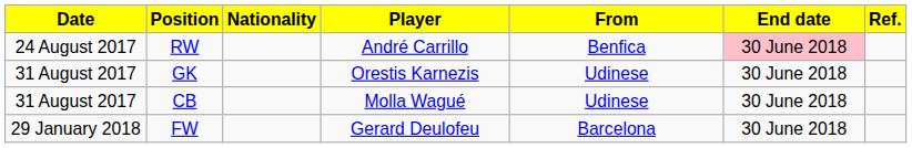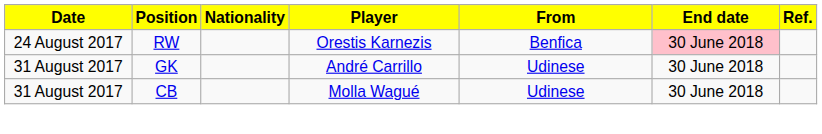RW | Player: André Carrillo -> Orestis Karnezis
GK | Player: Orestis Karnezis -> André Carrillo
- row: 29 January 2018 | FW | Gerard Deulofeu | Barcelona | 30 June 2018
